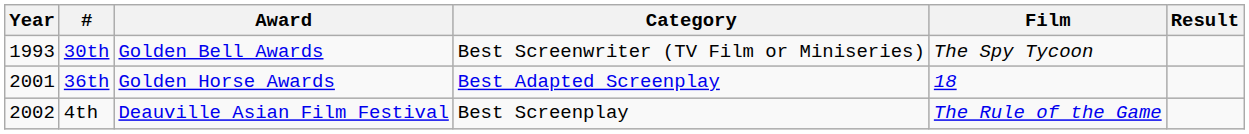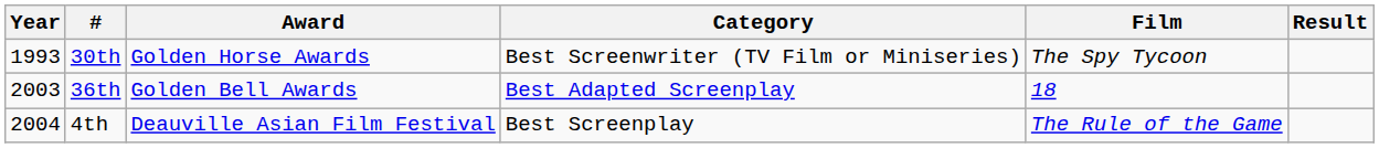30th | Award: Golden Bell Awards -> Golden Horse Awards
36th | Year: 2001 -> 2003
36th | Award: Golden Horse Awards -> Golden Bell Awards
4th | Year: 2002 -> 2004
